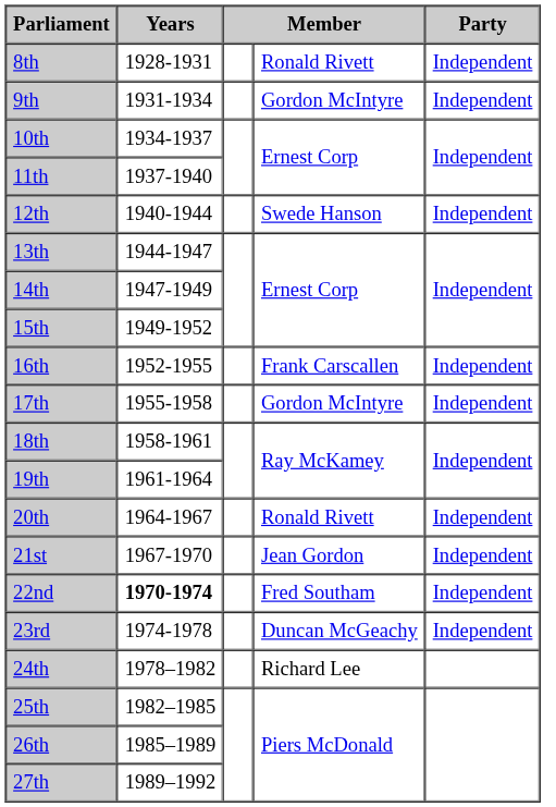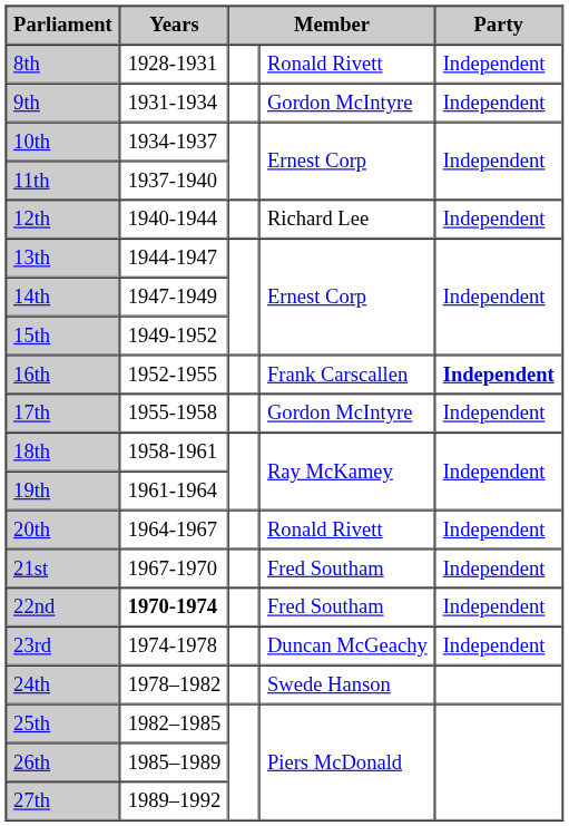12th | column 4: Swede Hanson -> Richard Lee
16th | Party: normal -> bold
21st | column 4: Jean Gordon -> Fred Southam
24th | column 4: Richard Lee -> Swede Hanson
